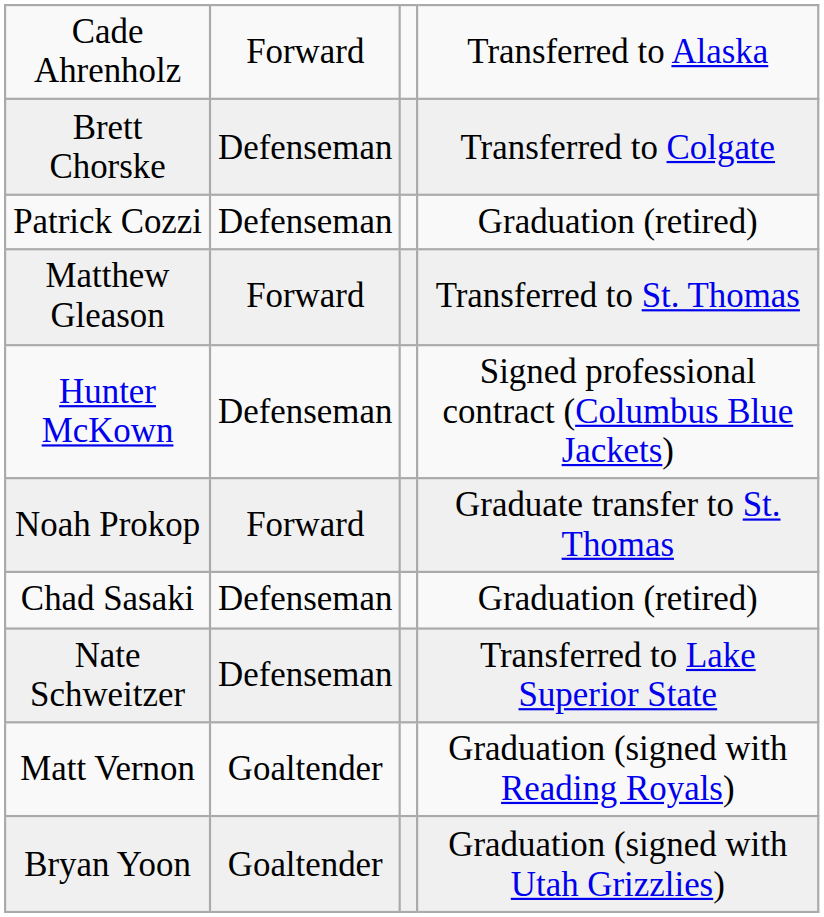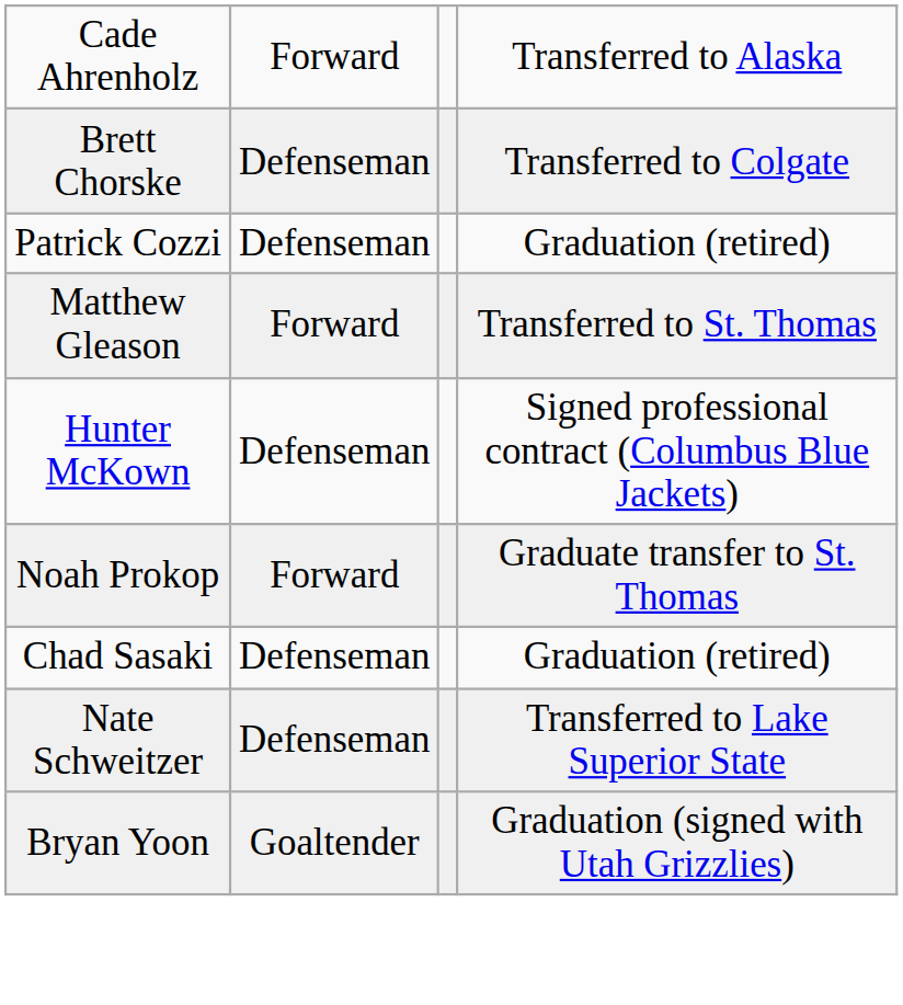- row: Matt Vernon | Goaltender | Graduation (signed with Reading Royals)
